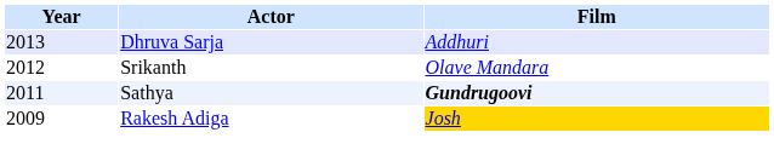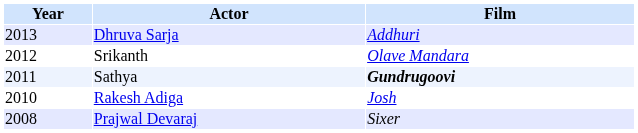Rakesh Adiga | Year: 2009 -> 2010
Rakesh Adiga | Film: gold background -> no background
+ row: 2008 | Prajwal Devaraj | Sixer
